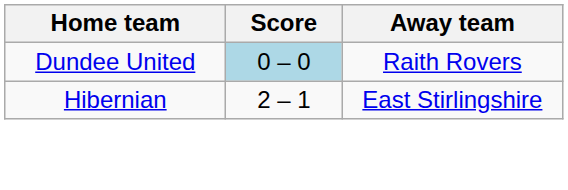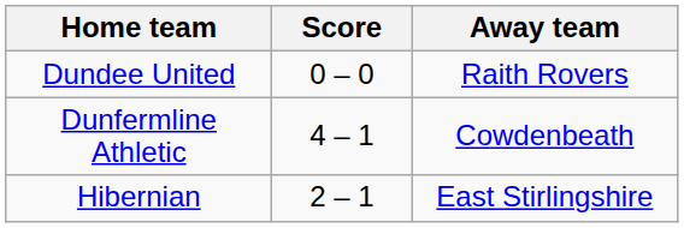Dundee United | Score: lightblue background -> no background
+ row: Dunfermline Athletic | 4 – 1 | Cowdenbeath
